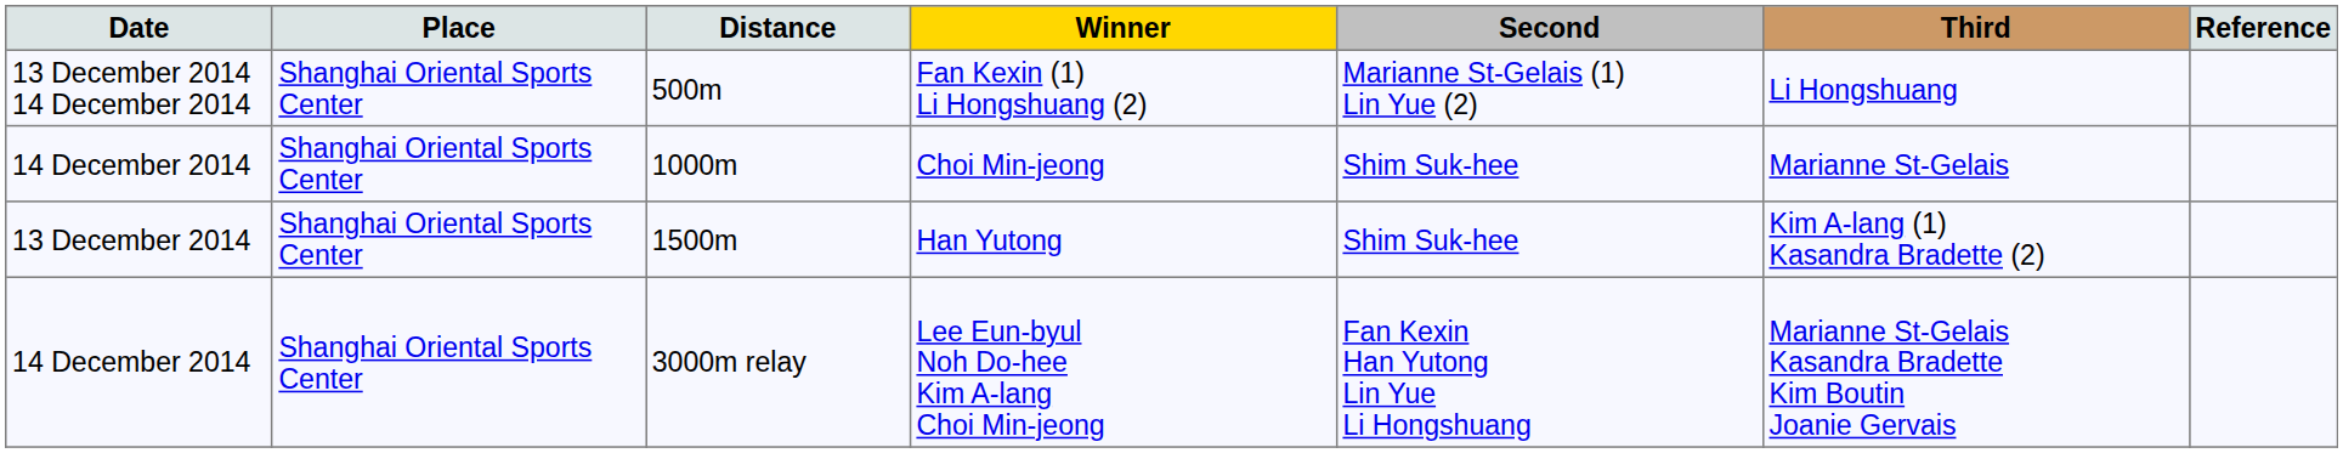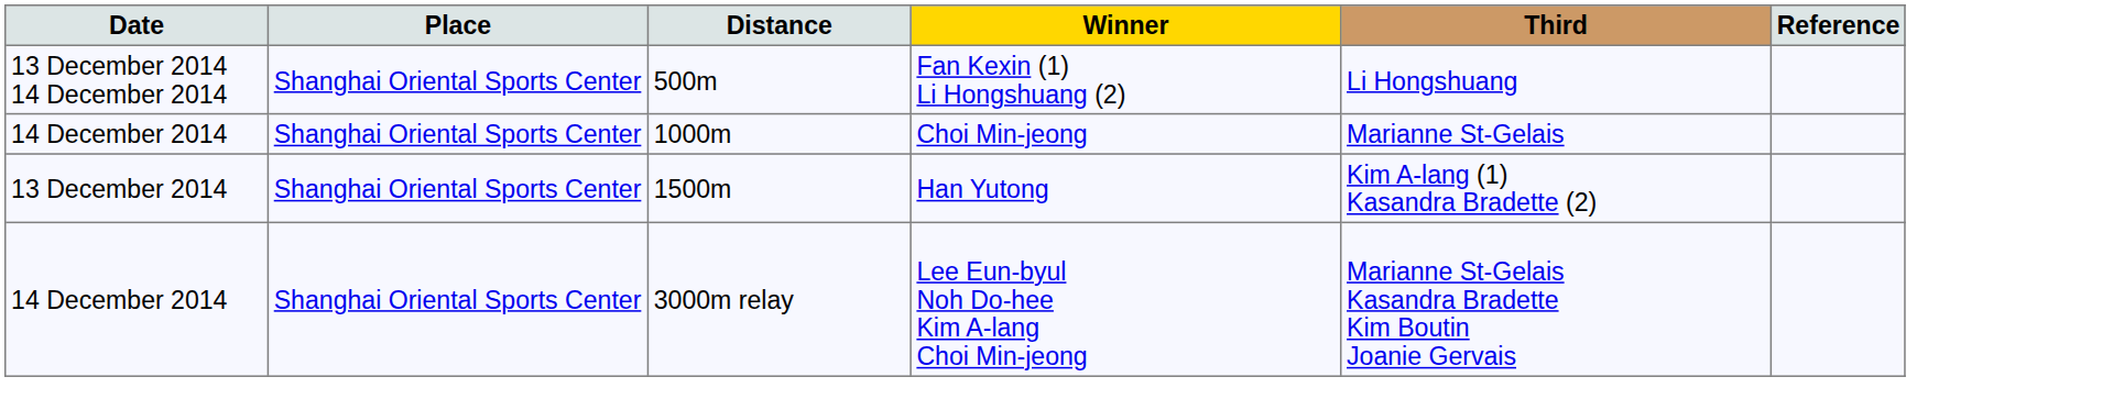- column: Second | Marianne St-Gelais (1) Lin Yue (2) | Shim Suk-hee | Shim Suk-hee | Fan Kexin Han Yutong Lin Yue Li Hongshuang
